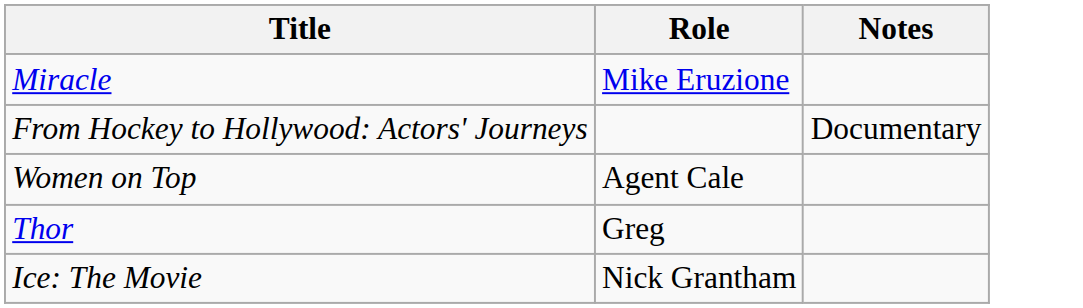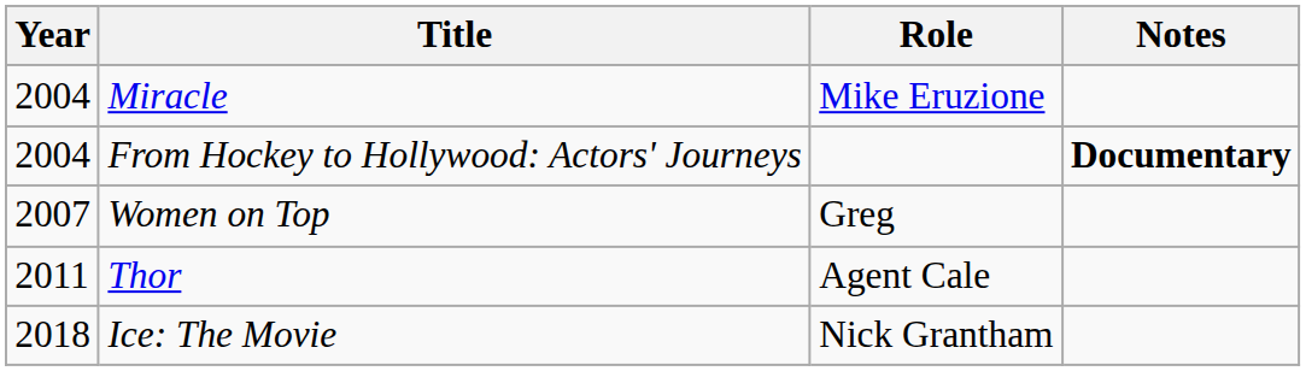+ column: Year | 2004 | 2004 | 2007 | 2011 | 2018
From Hockey to Hollywood: Actors' Journeys | Notes: normal -> bold
Women on Top | Role: Agent Cale -> Greg
Thor | Role: Greg -> Agent Cale
